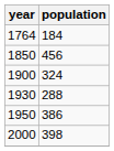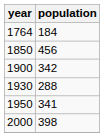1900 | population: 324 -> 342
1950 | population: 386 -> 341
